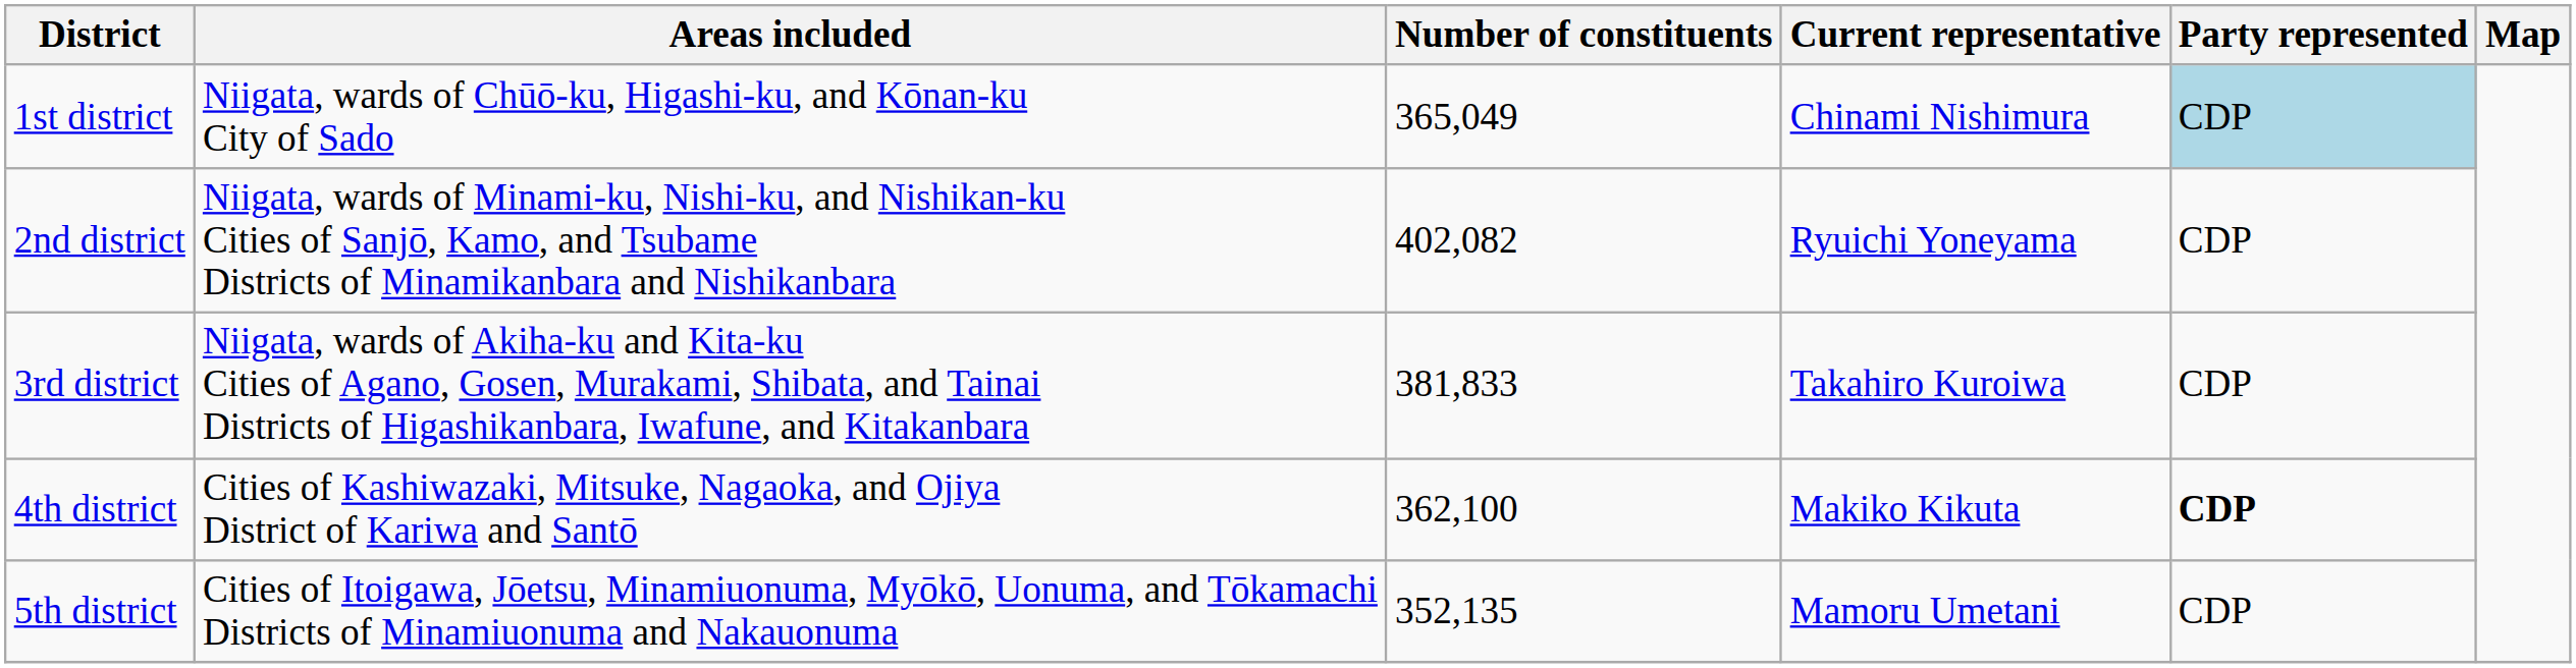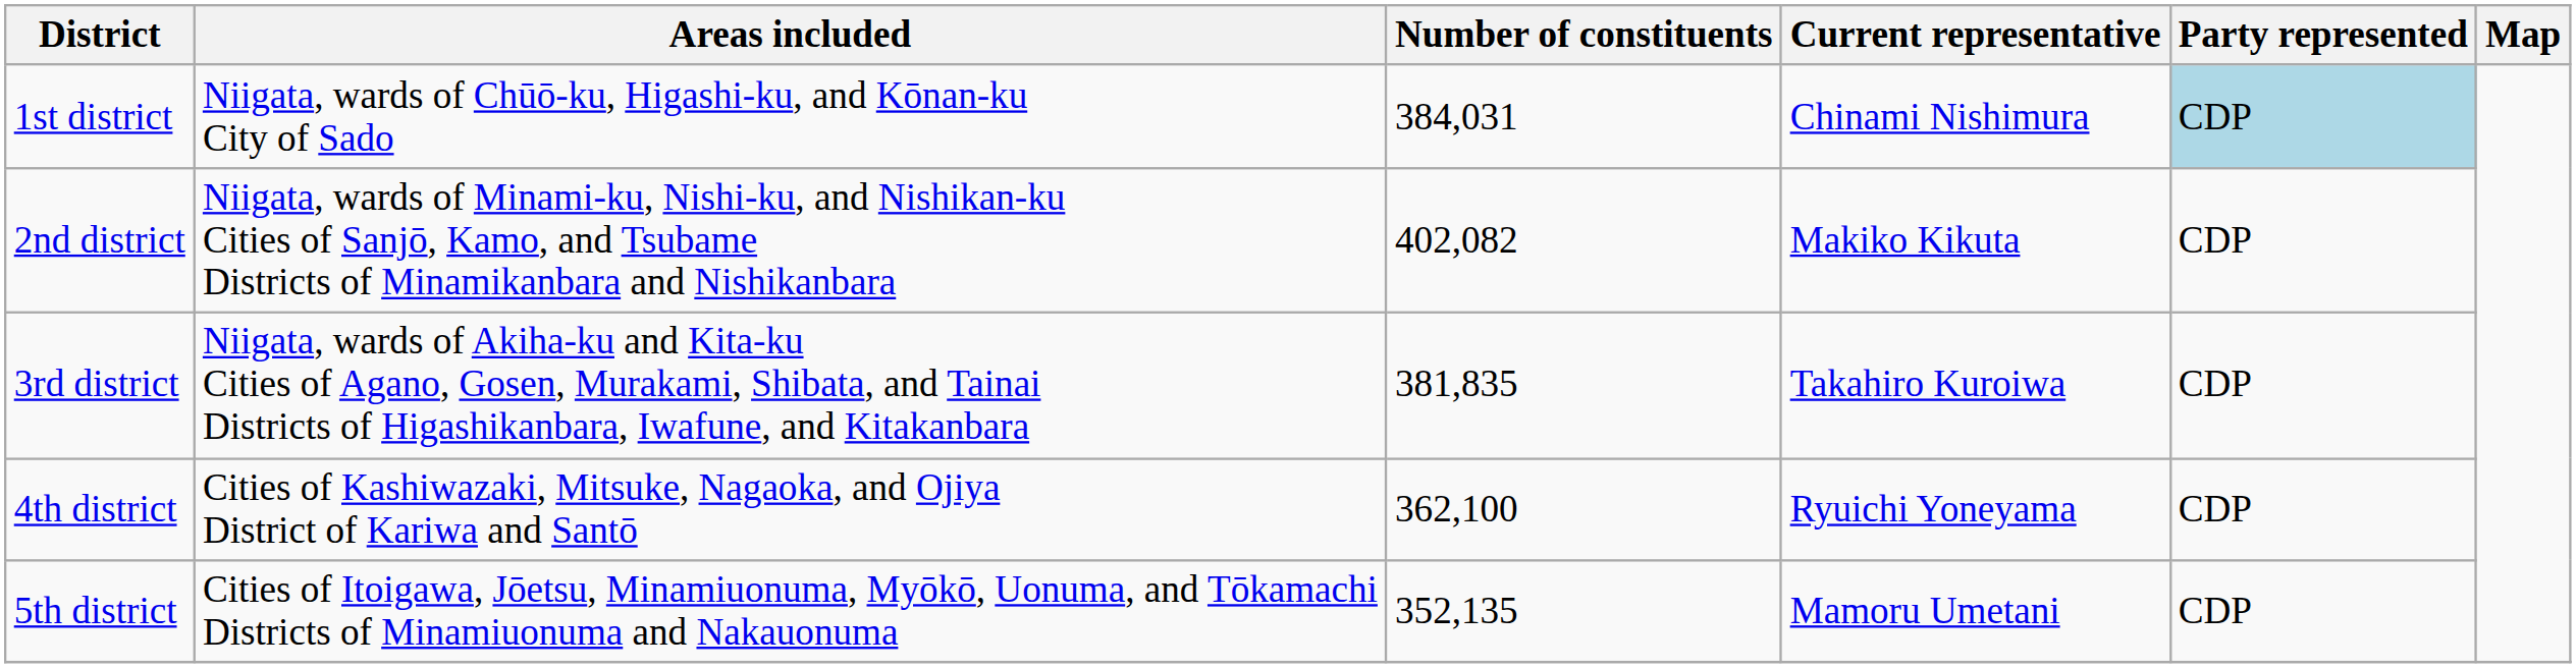1st district | Number of constituents: 365,049 -> 384,031
2nd district | Current representative: Ryuichi Yoneyama -> Makiko Kikuta
3rd district | Number of constituents: 381,833 -> 381,835
4th district | Current representative: Makiko Kikuta -> Ryuichi Yoneyama
4th district | Party represented: bold -> normal
